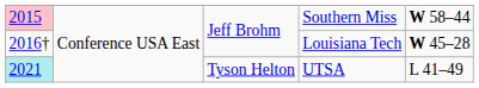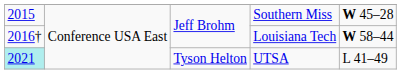Southern Miss | column 1: pink background -> no background
Southern Miss | column 5: W 58–44 -> W 45–28
Louisiana Tech | column 5: W 45–28 -> W 58–44
